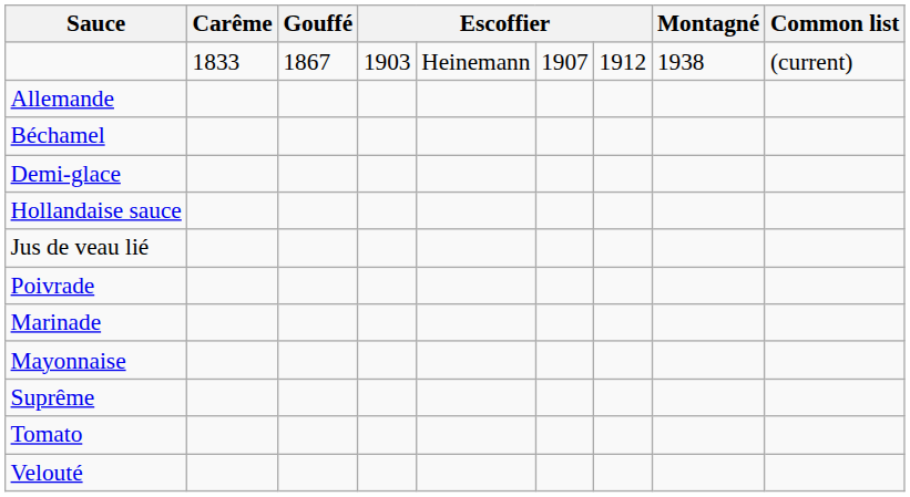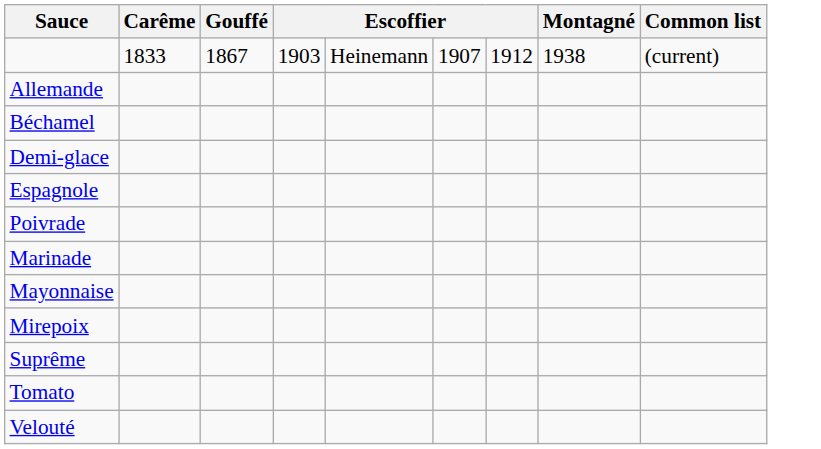+ row: Espagnole
- row: Hollandaise sauce
- row: Jus de veau lié
+ row: Mirepoix
